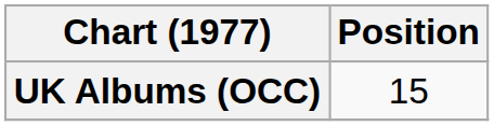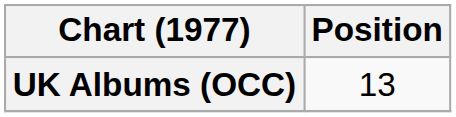UK Albums (OCC) | Position: 15 -> 13
